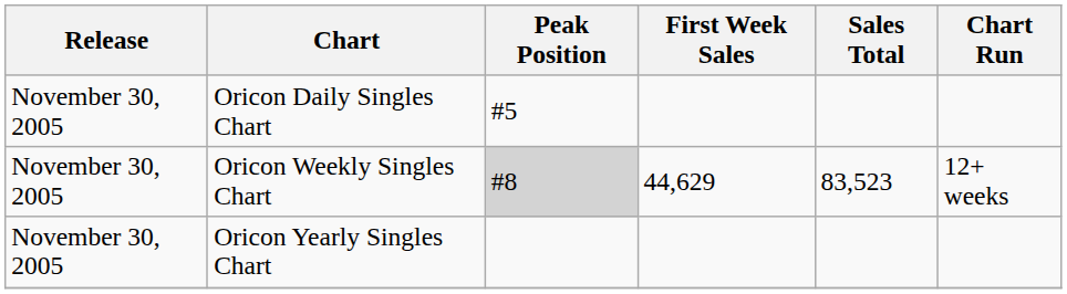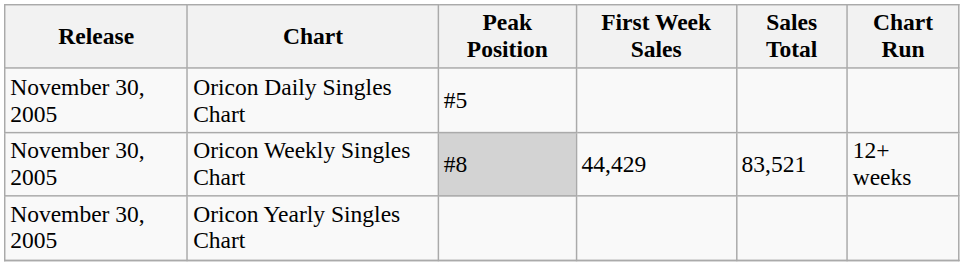Oricon Weekly Singles Chart | First Week Sales: 44,629 -> 44,429
Oricon Weekly Singles Chart | Sales Total: 83,523 -> 83,521
